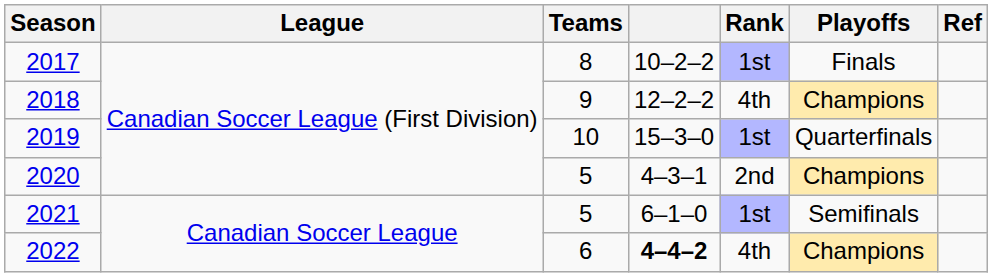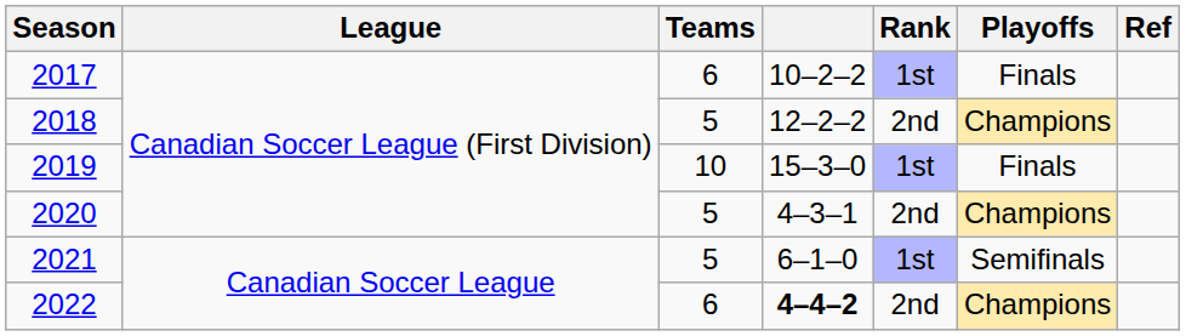2017 | Teams: 8 -> 6
2018 | Teams: 9 -> 5
2018 | Rank: 4th -> 2nd
2019 | Playoffs: Quarterfinals -> Finals
2022 | Rank: 4th -> 2nd
